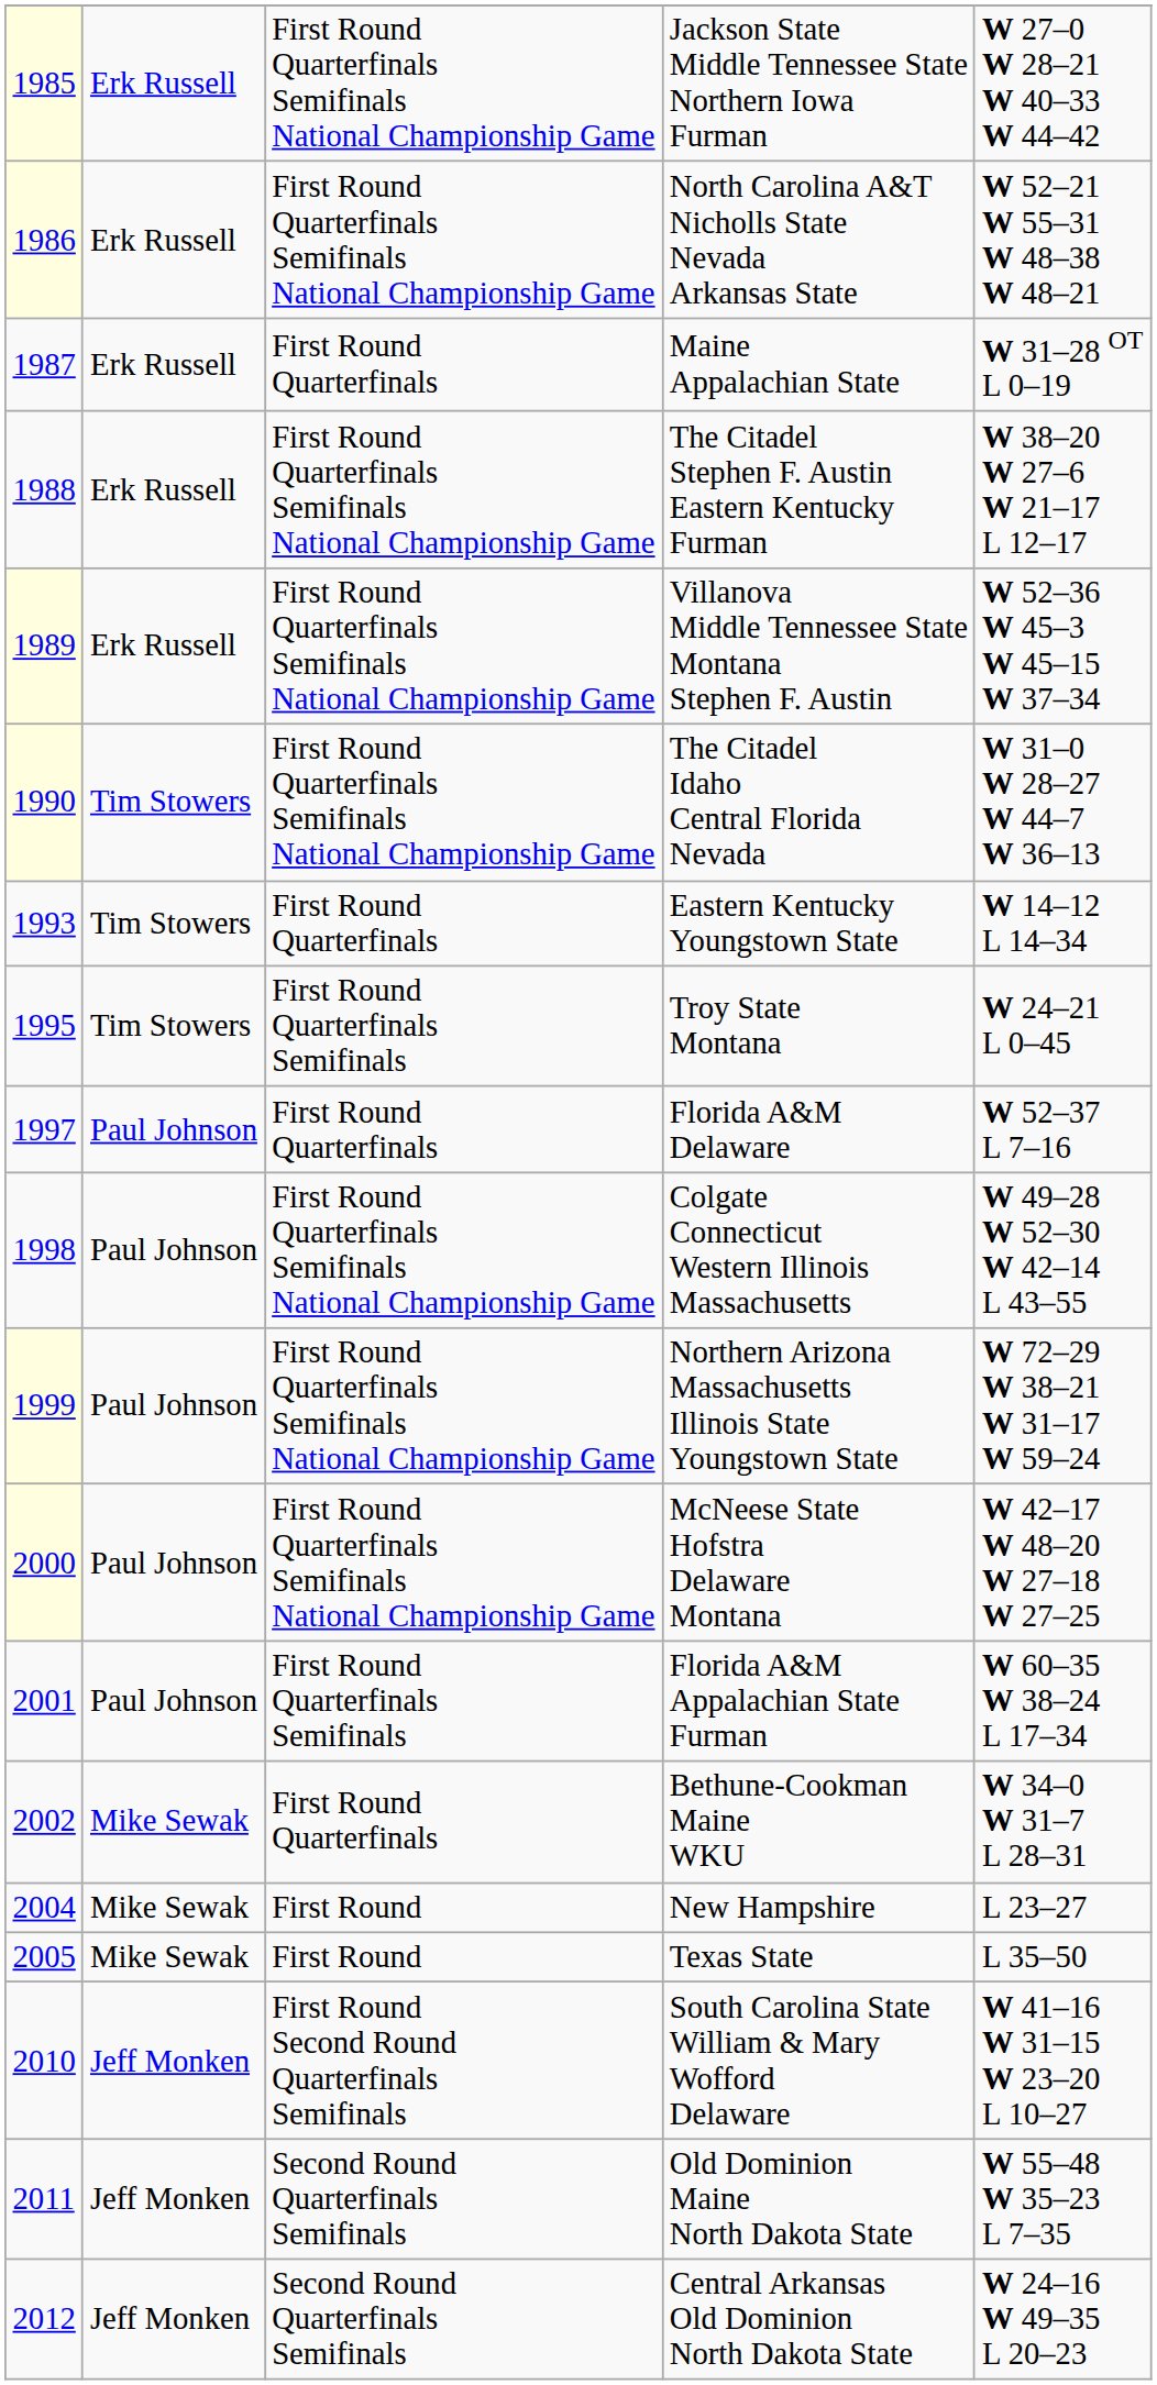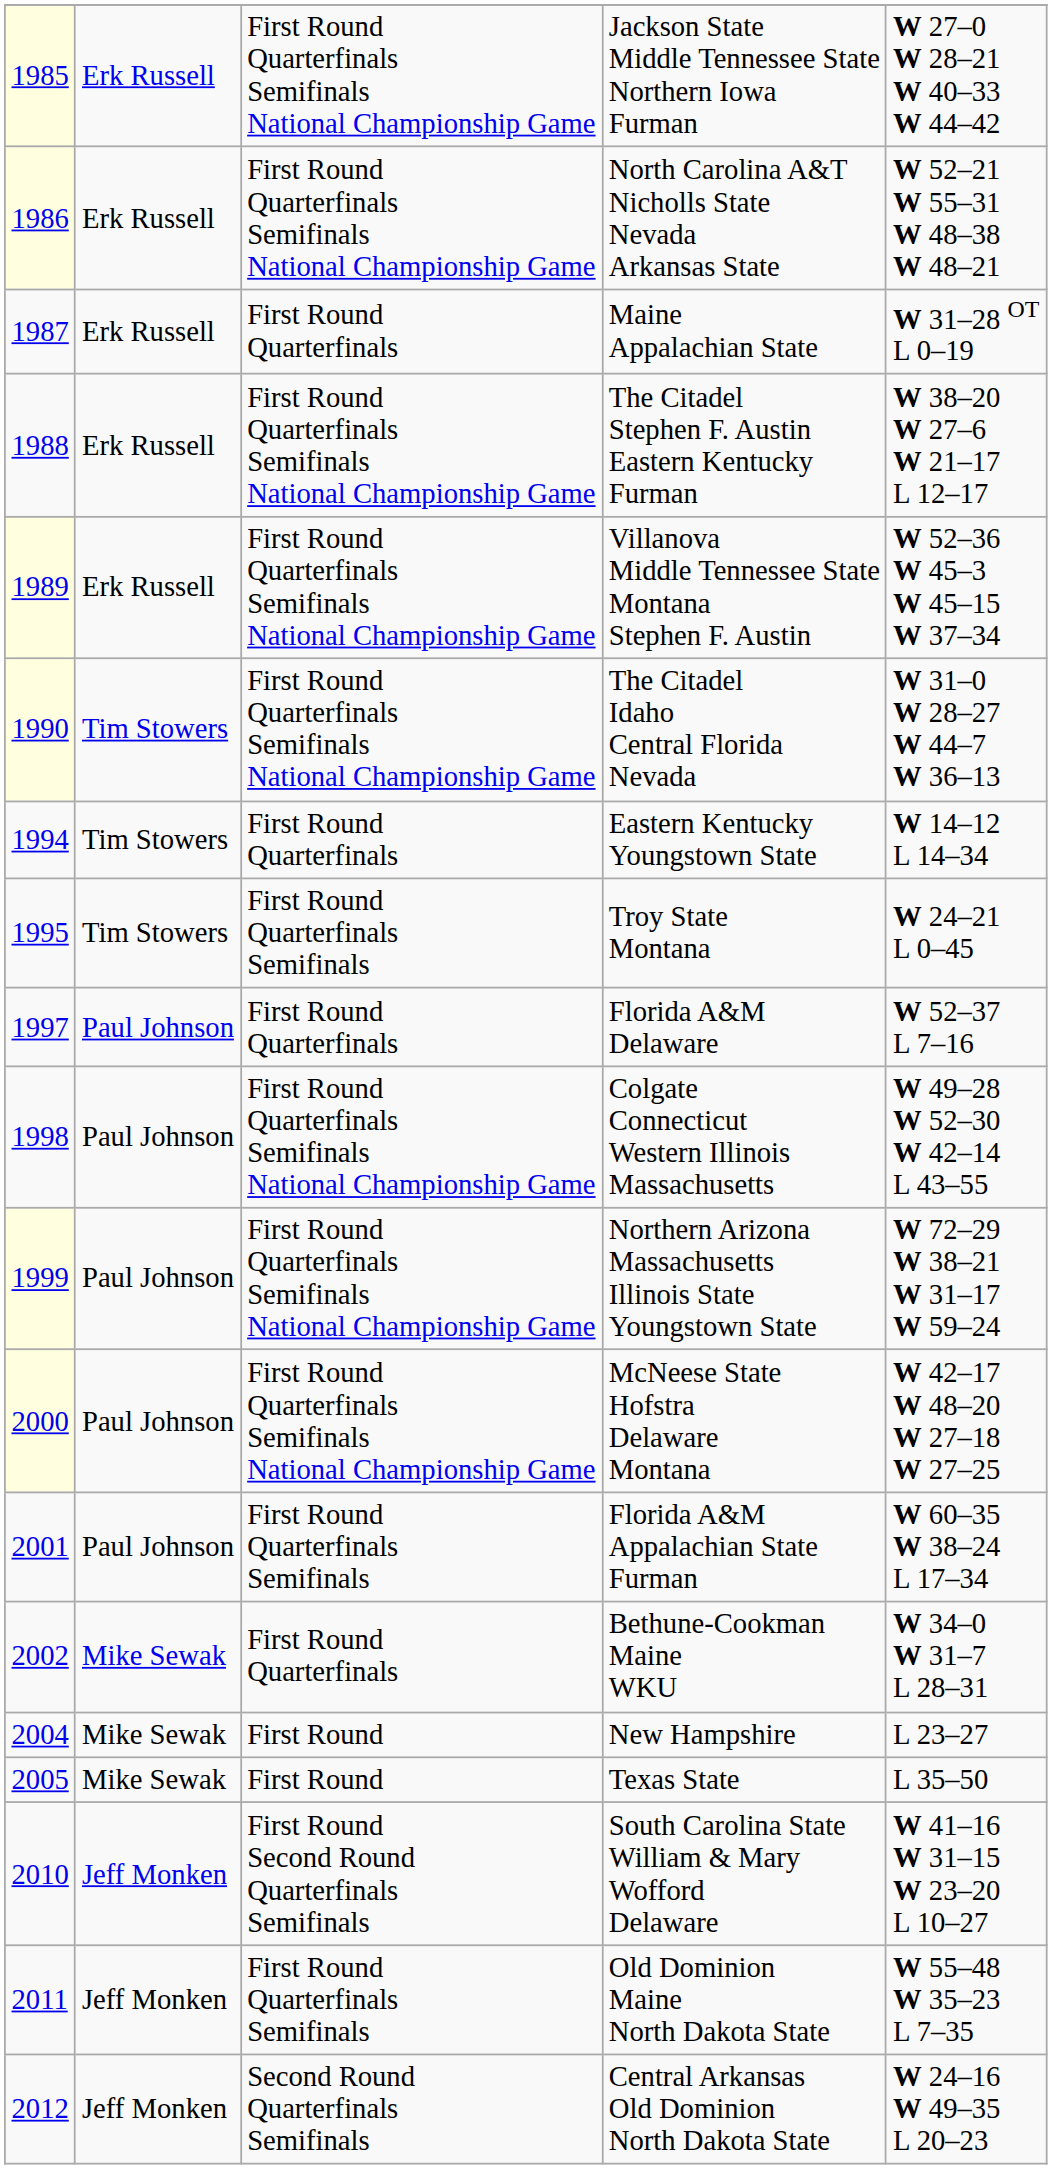Eastern Kentucky Youngstown State | column 1: 1993 -> 1994
Old Dominion Maine North Dakota State | column 3: Second Round Quarterfinals Semifinals -> First Round Quarterfinals Semifinals
